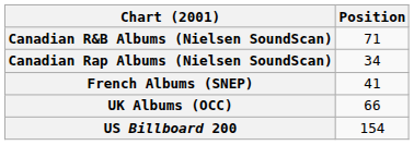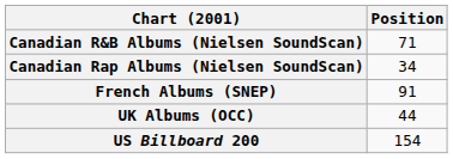French Albums (SNEP) | Position: 41 -> 91
UK Albums (OCC) | Position: 66 -> 44
